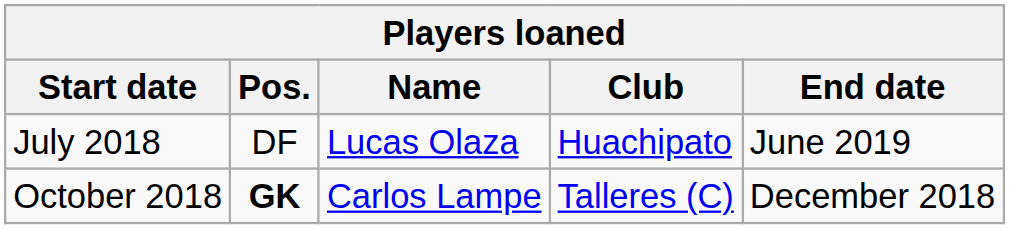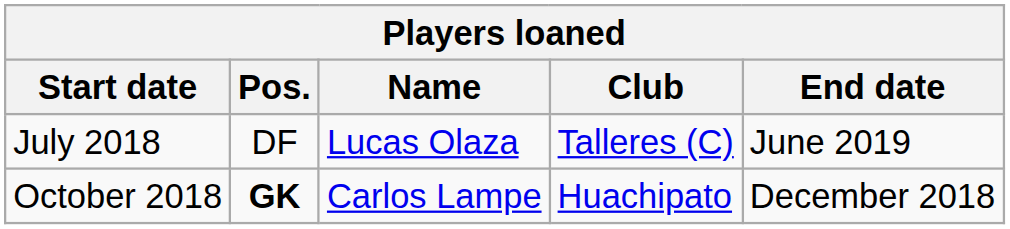July 2018 | Club: Huachipato -> Talleres (C)
October 2018 | Club: Talleres (C) -> Huachipato
